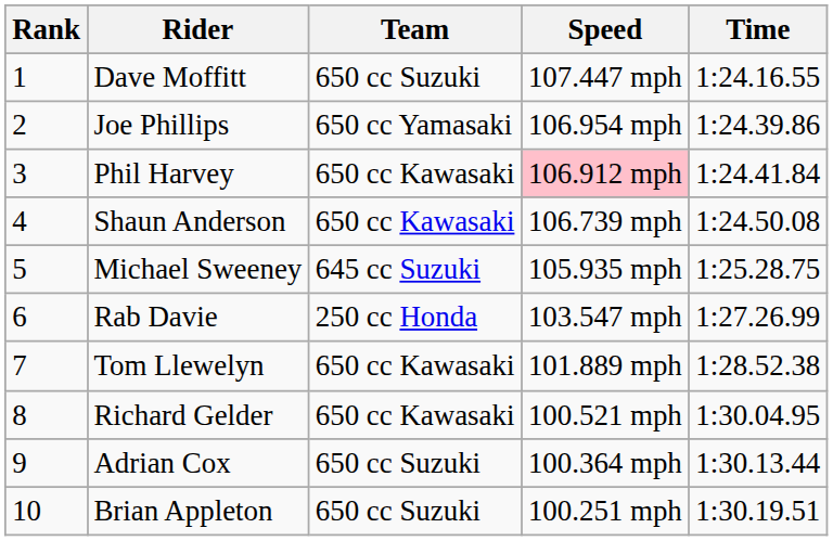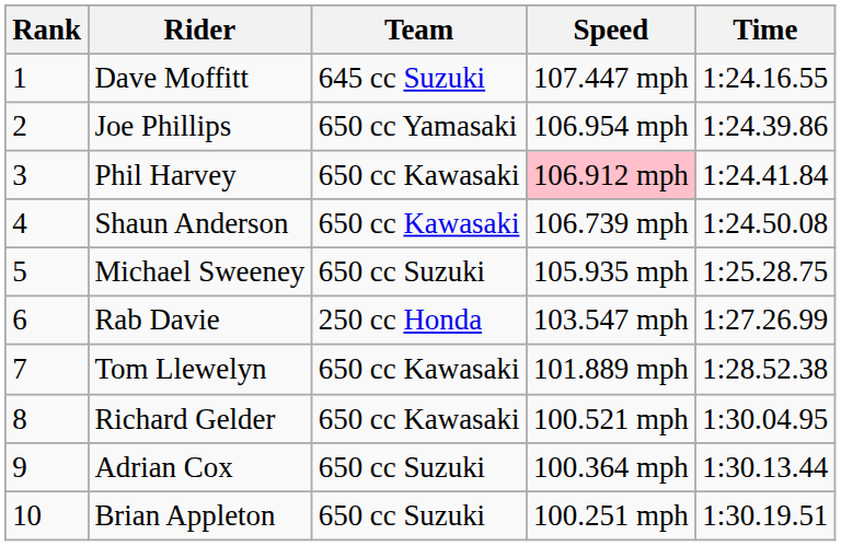Dave Moffitt | Team: 650 cc Suzuki -> 645 cc Suzuki
Michael Sweeney | Team: 645 cc Suzuki -> 650 cc Suzuki
